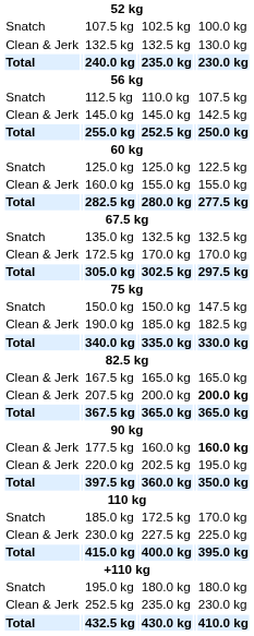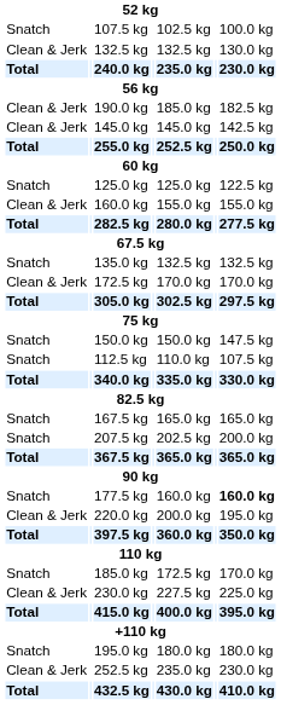rows swapped: 112.5 kg <-> 190.0 kg
167.5 kg | column 1: Clean & Jerk -> Snatch
207.5 kg | column 1: Clean & Jerk -> Snatch
207.5 kg | column 5: 200.0 kg -> 202.5 kg
207.5 kg | column 7: bold -> normal
177.5 kg | column 1: Clean & Jerk -> Snatch
220.0 kg | column 5: 202.5 kg -> 200.0 kg
